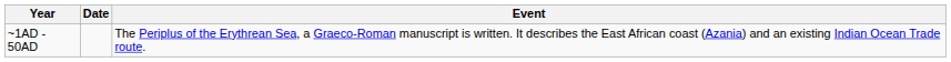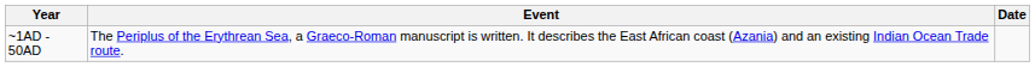columns swapped: Date <-> Event
